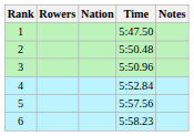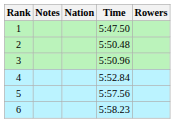columns swapped: Rowers <-> Notes
